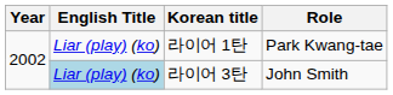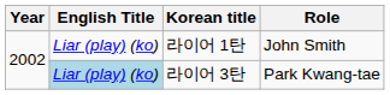라이어 1탄 | Role: Park Kwang-tae -> John Smith
라이어 3탄 | Role: John Smith -> Park Kwang-tae
